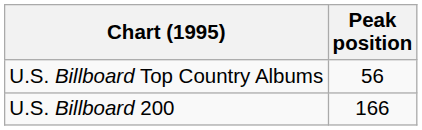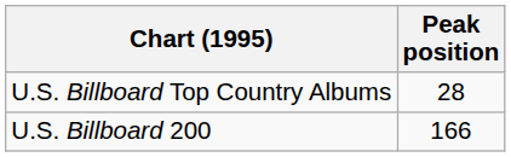U.S. Billboard Top Country Albums | Peak position: 56 -> 28
